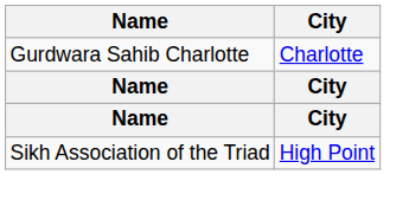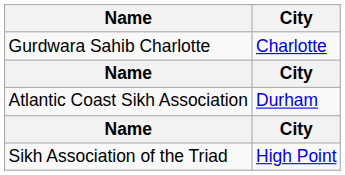+ row: Atlantic Coast Sikh Association | Durham
